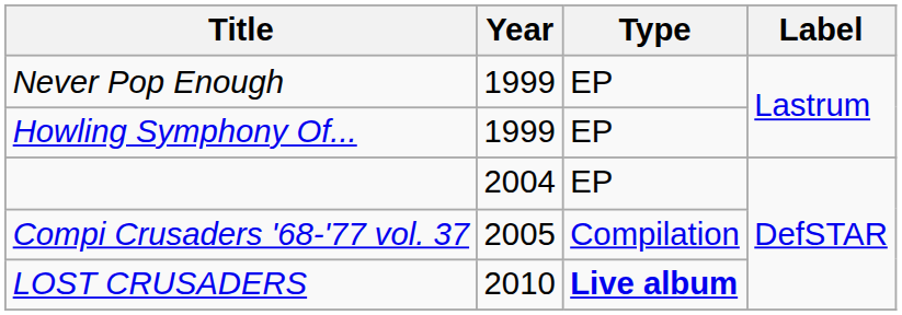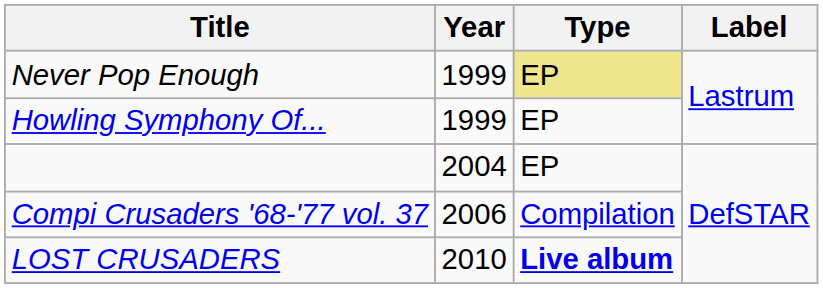Never Pop Enough | Type: no background -> khaki background
Compi Crusaders '68-'77 vol. 37 | Year: 2005 -> 2006
